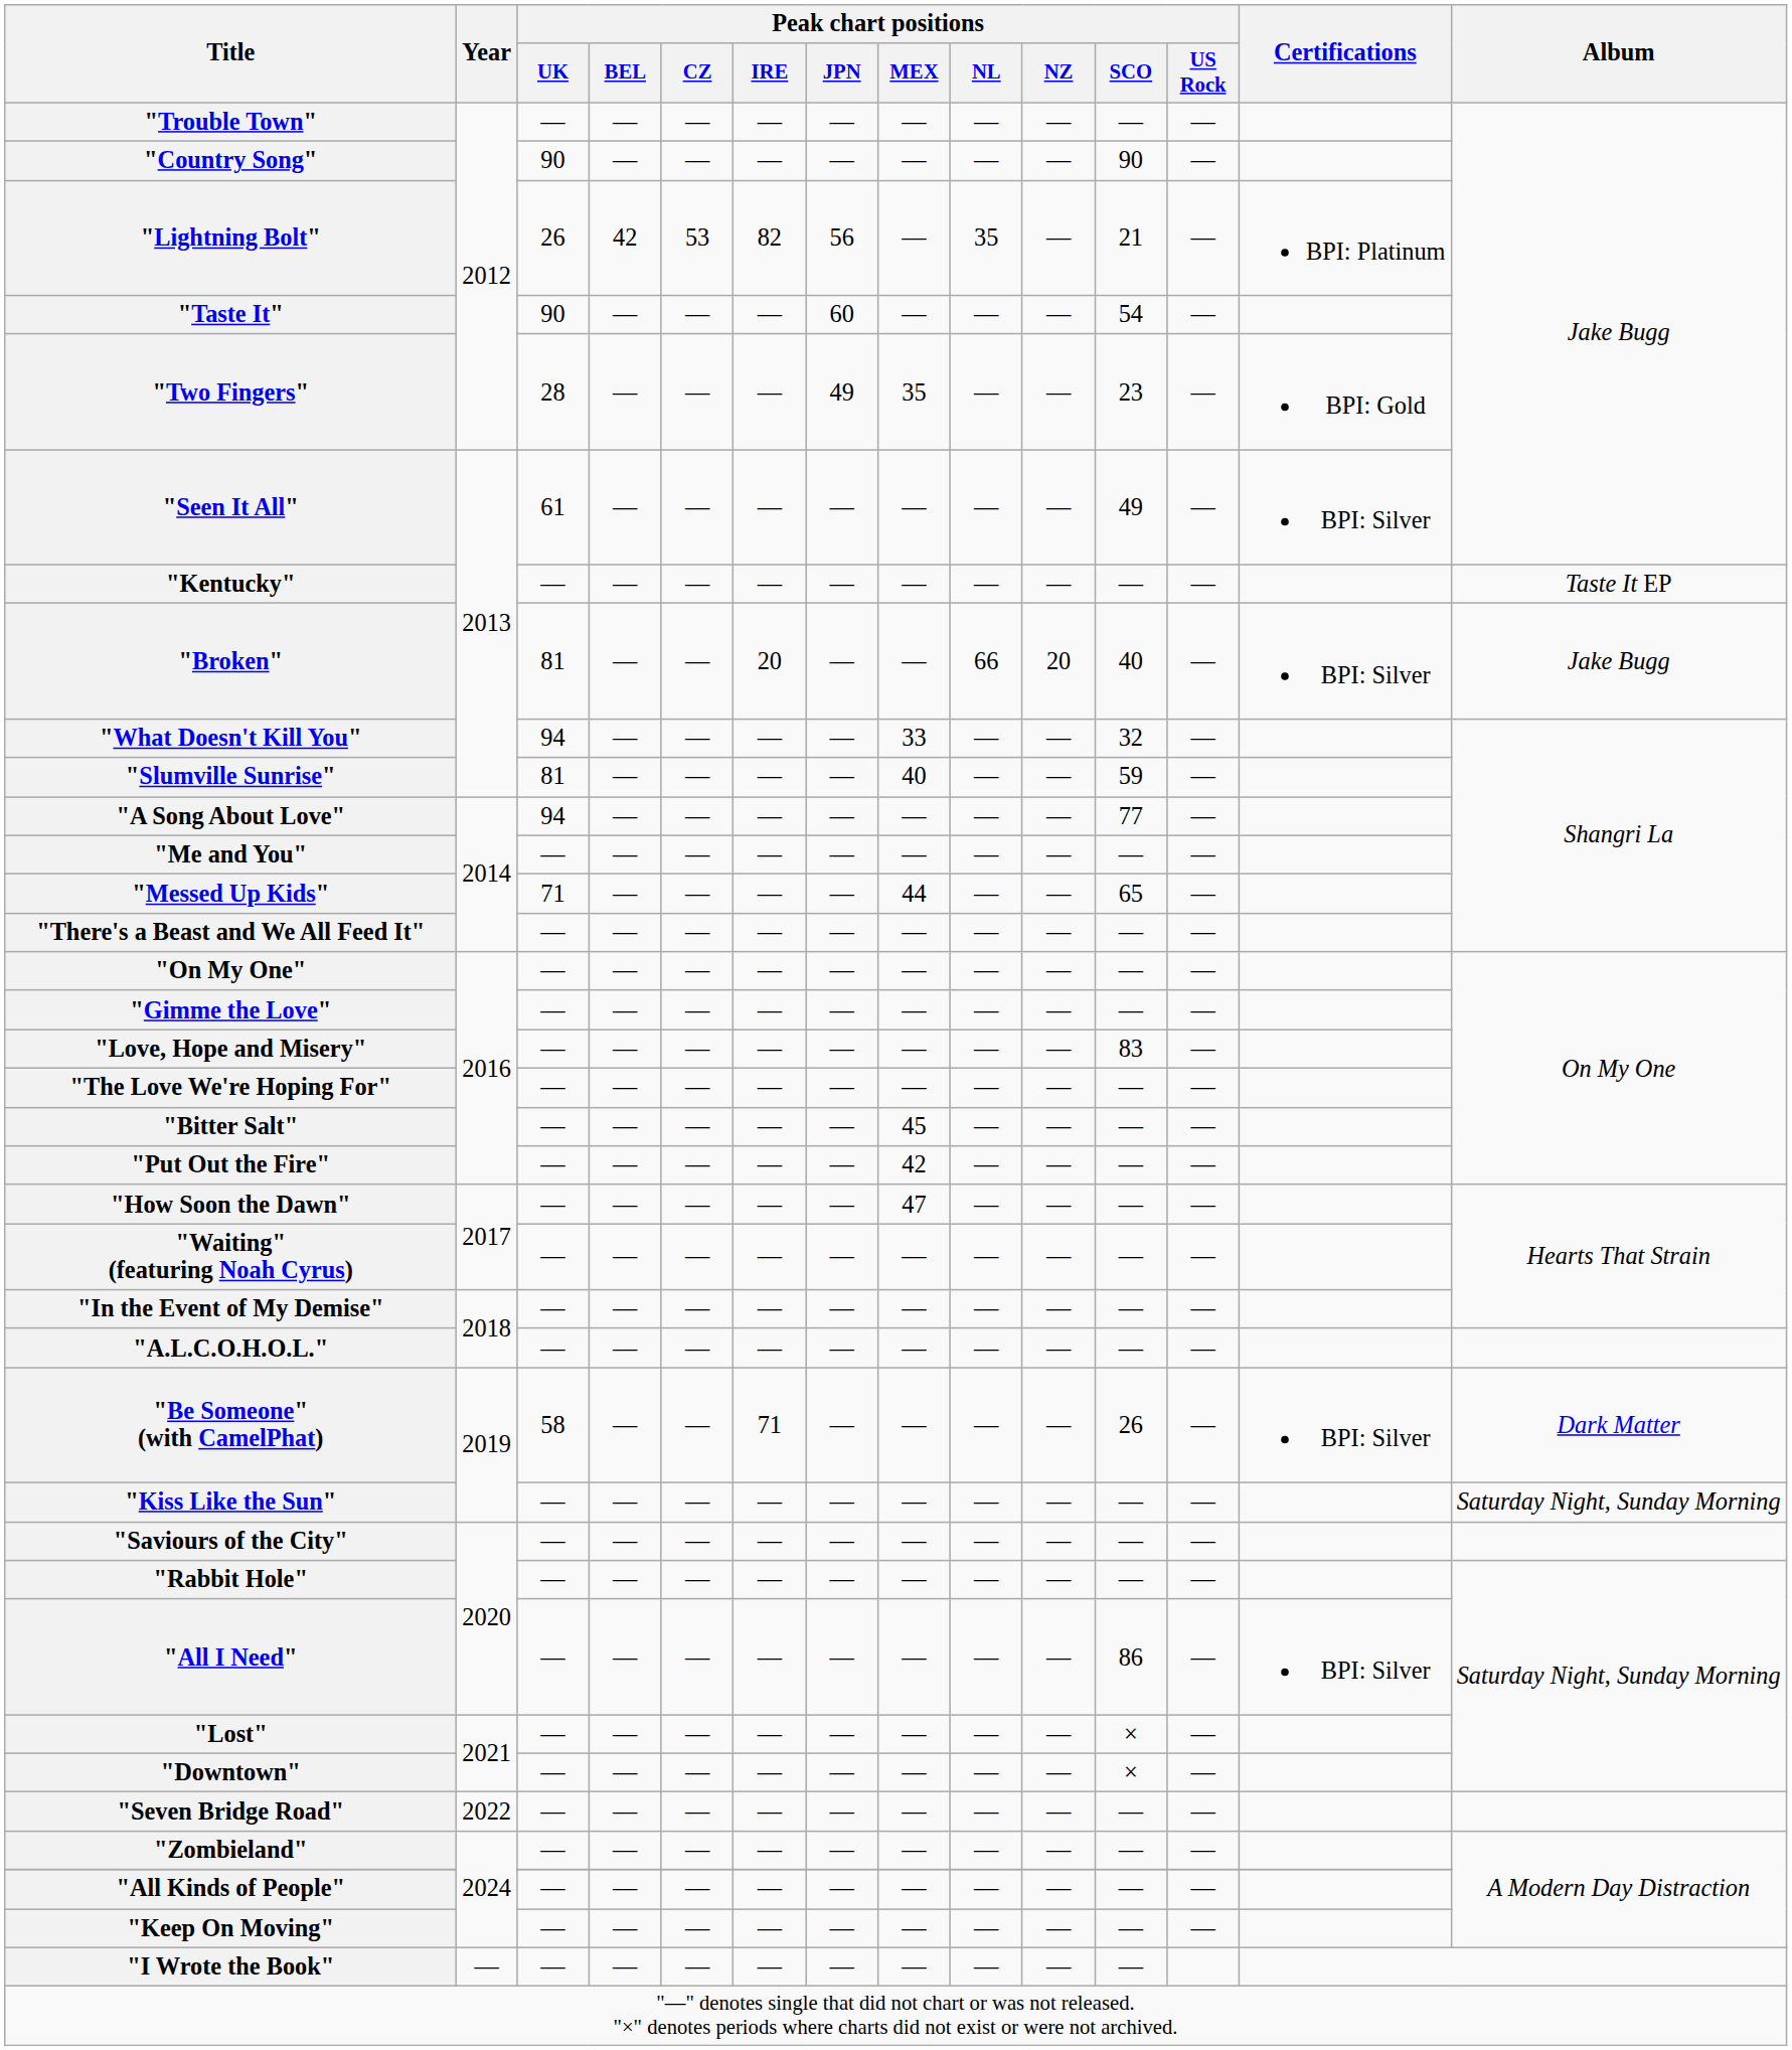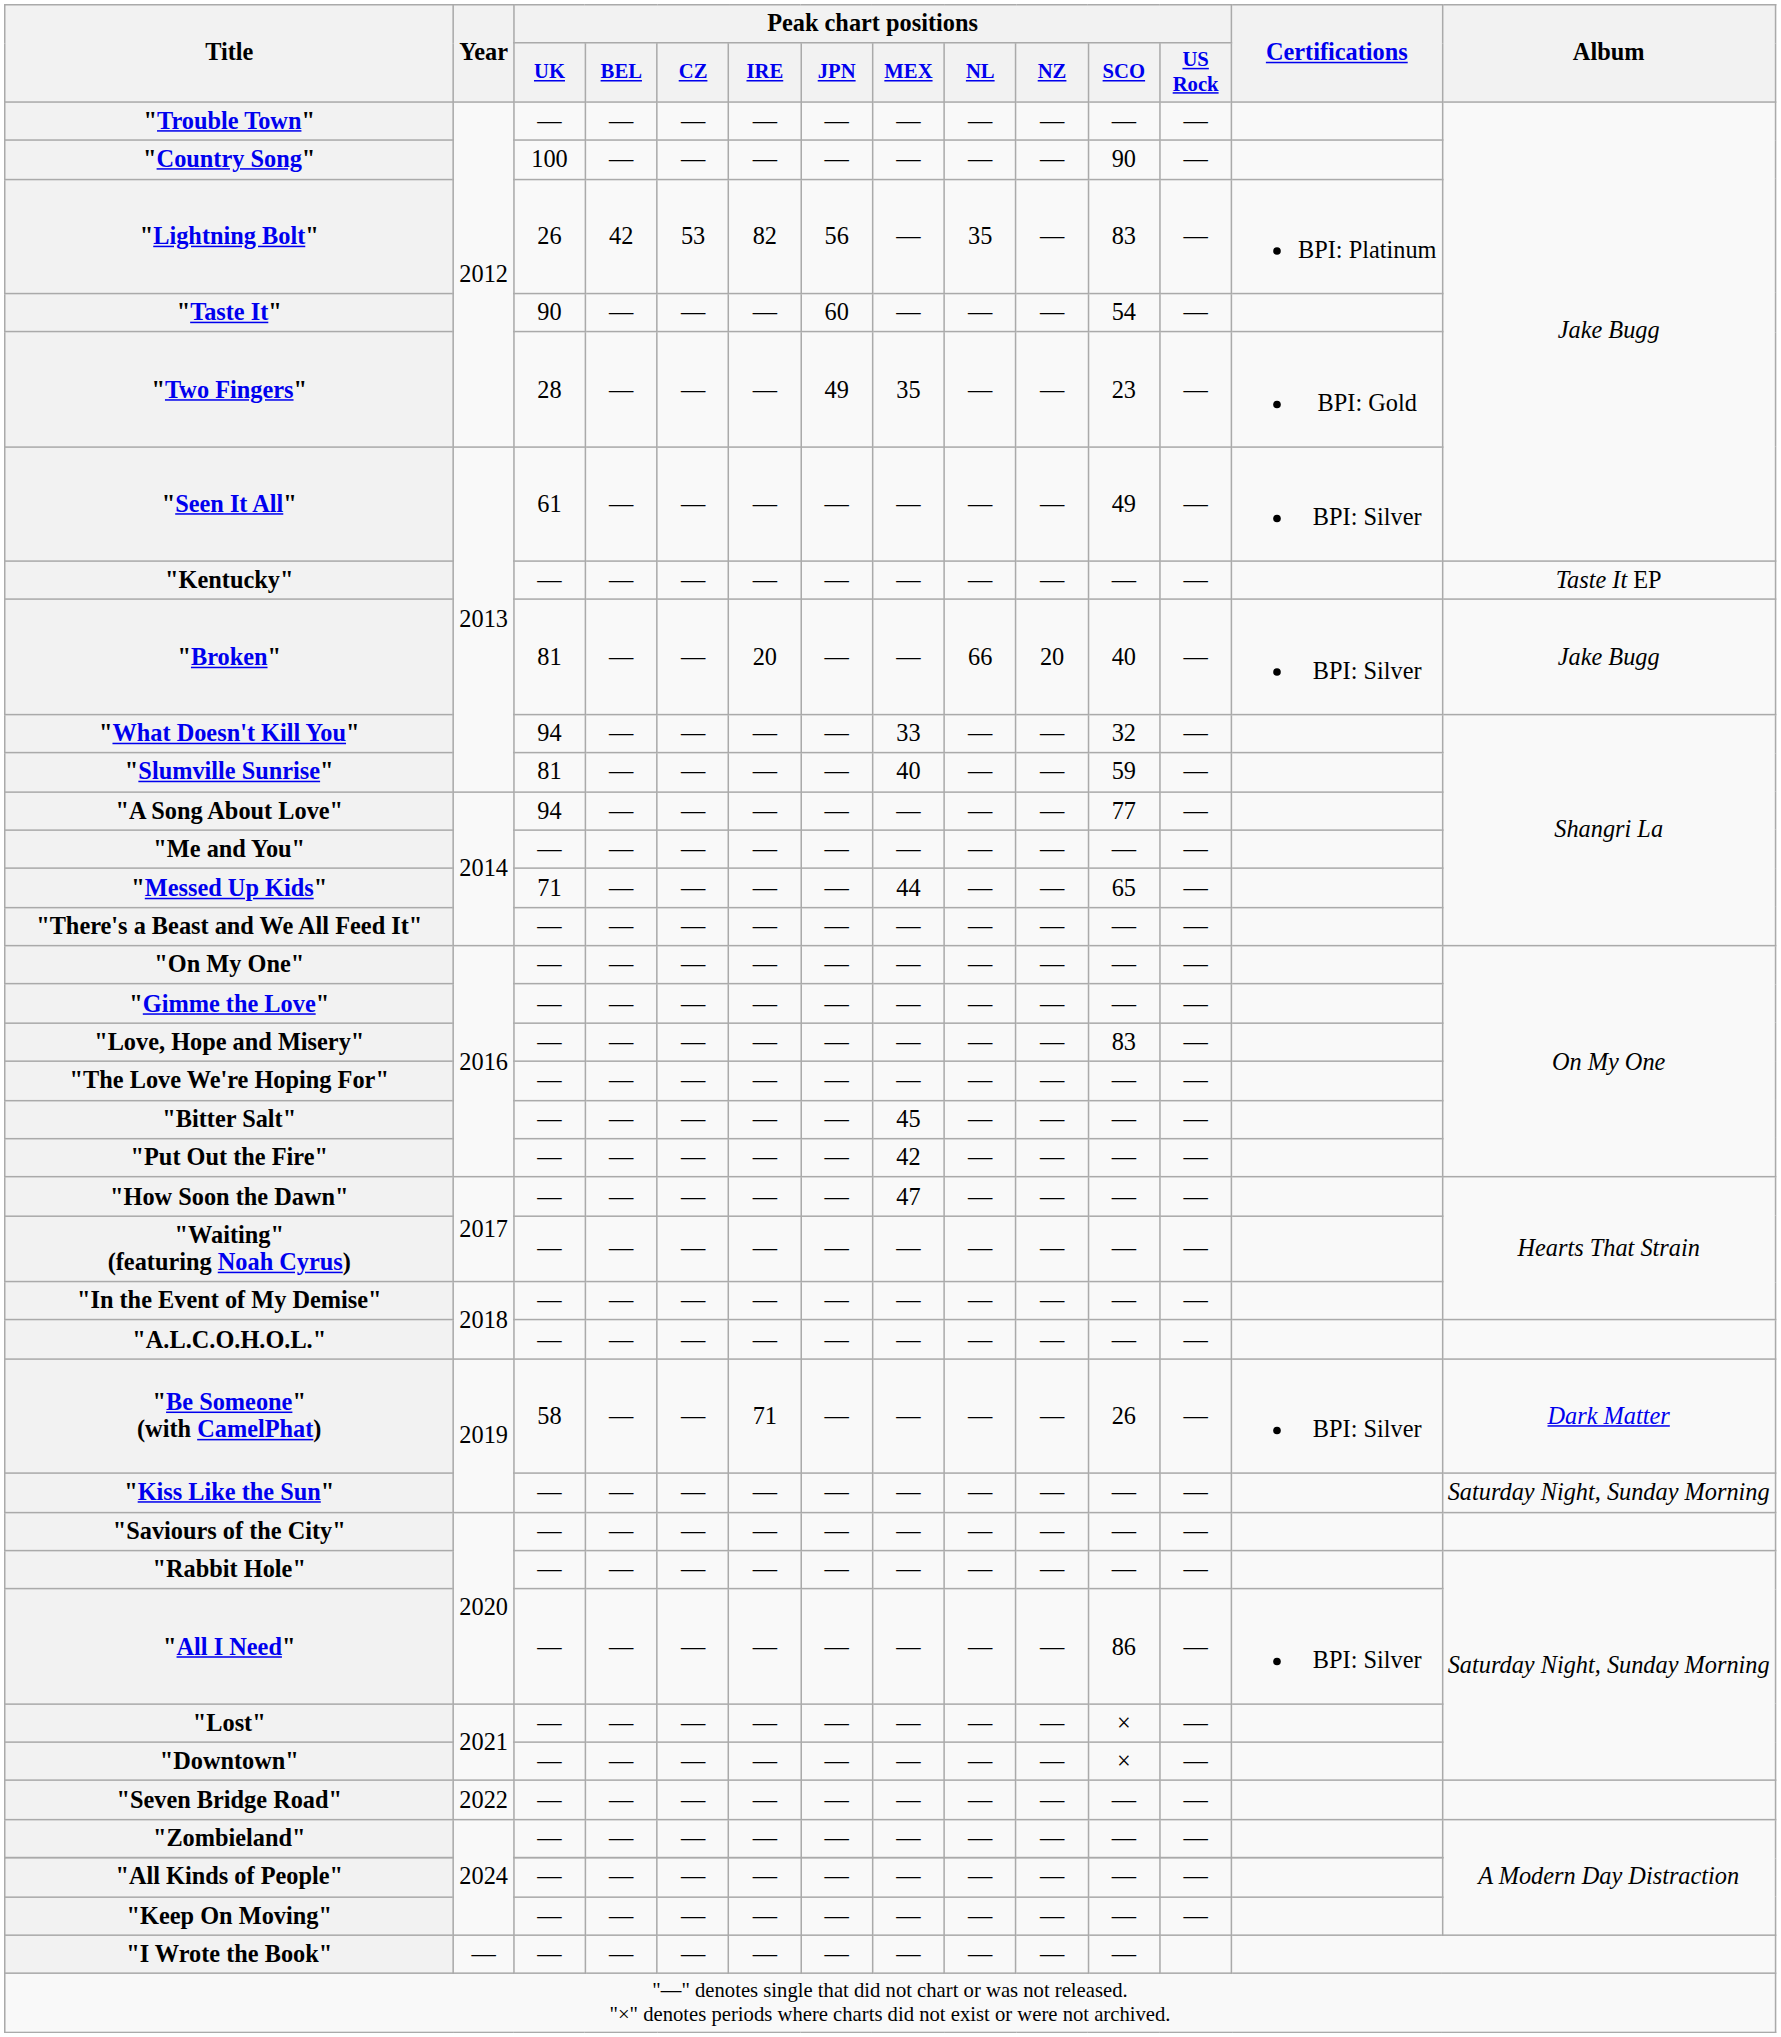"Country Song" | Peak chart positions / UK: 90 -> 100
"Lightning Bolt" | Peak chart positions / SCO: 21 -> 83
